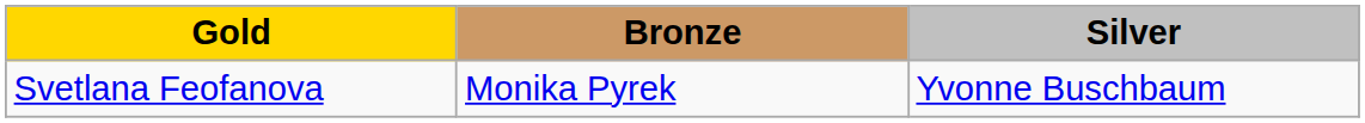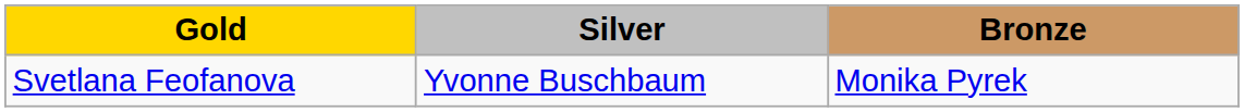columns swapped: Silver <-> Bronze
